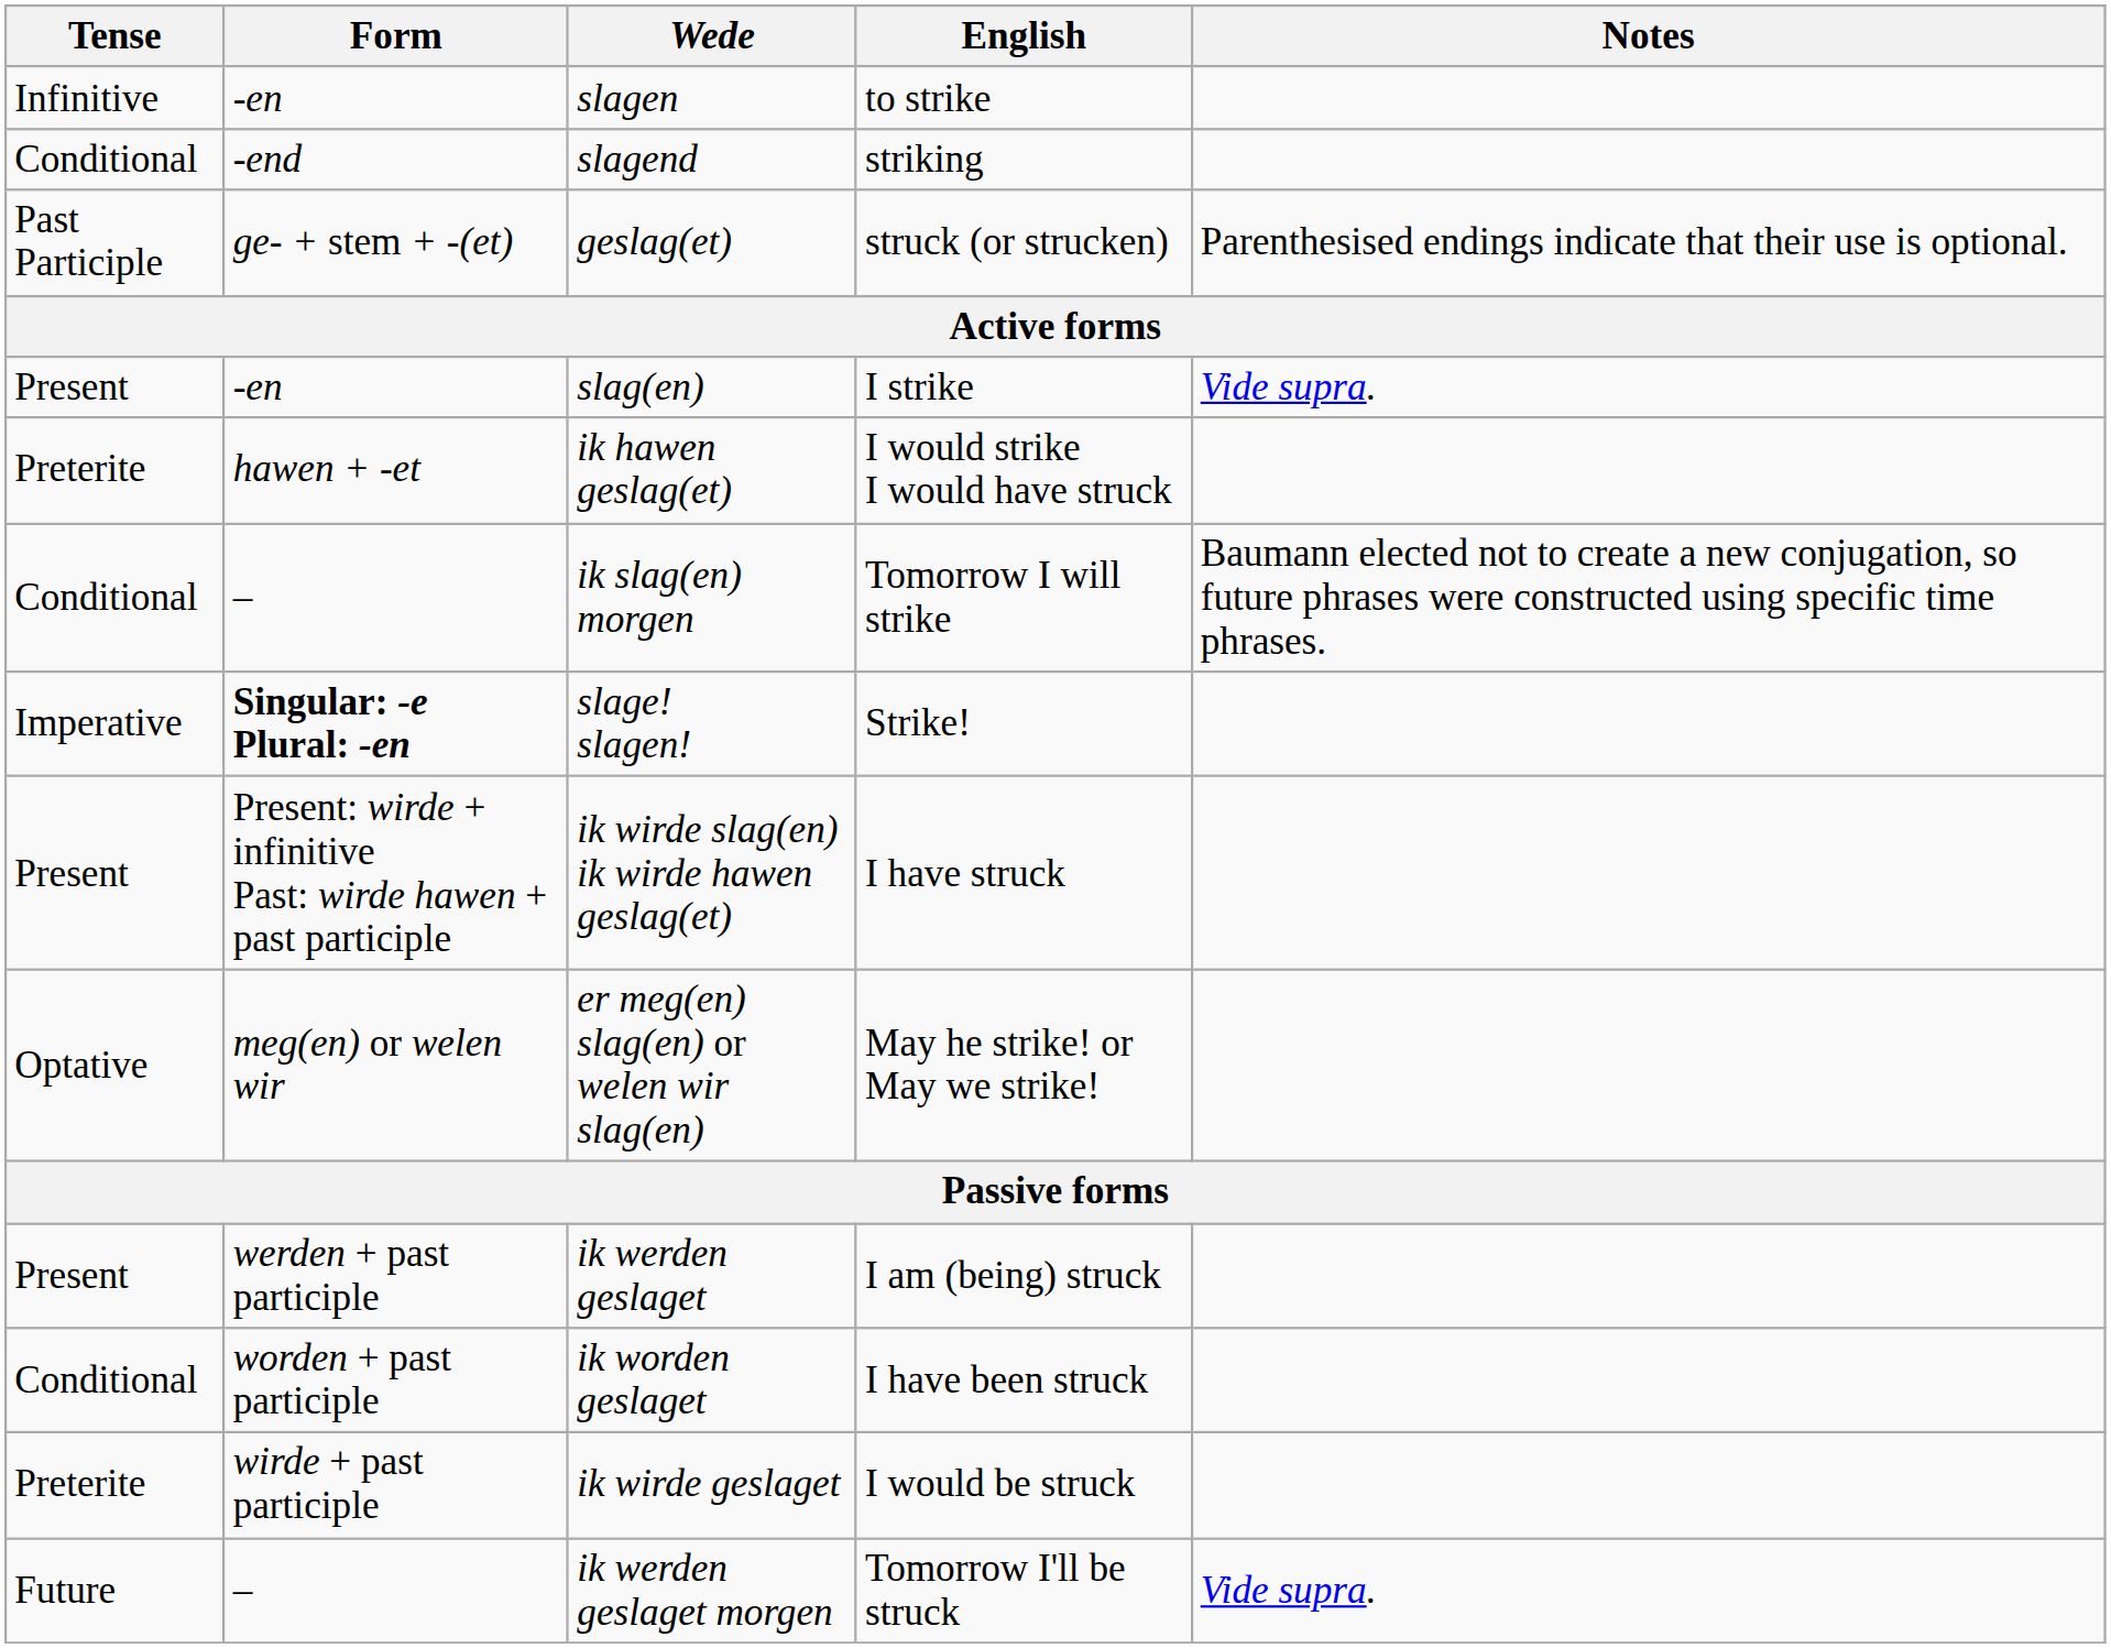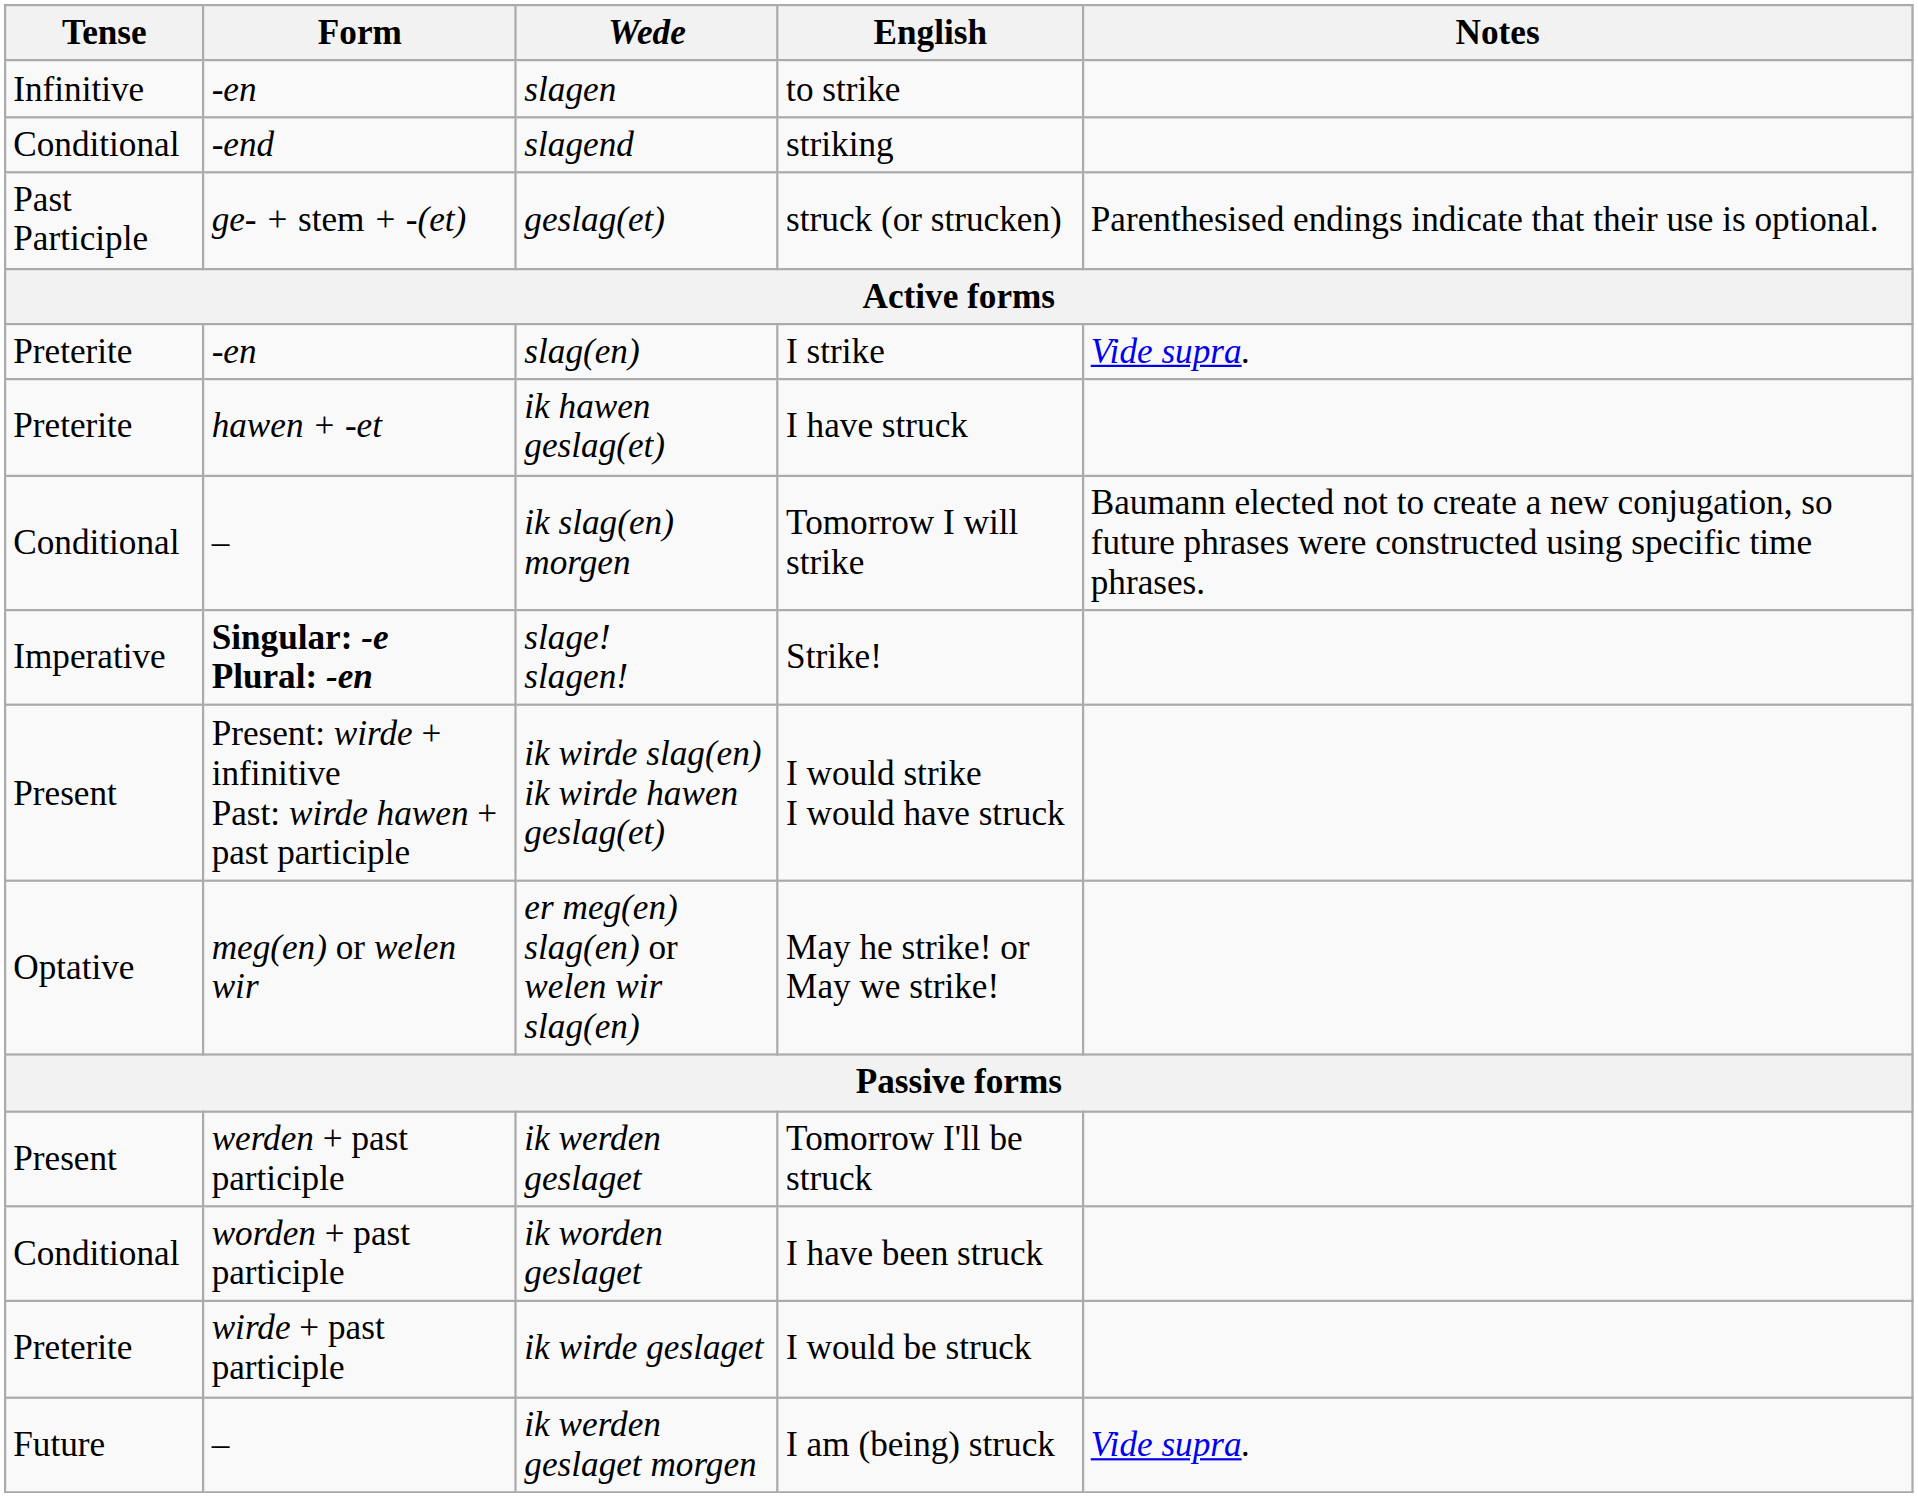slag(en) | Tense: Present -> Preterite
ik hawen geslag(et) | English: I would strike I would have struck -> I have struck
ik wirde slag(en) ik wirde hawen geslag(et) | English: I have struck -> I would strike I would have struck
ik werden geslaget | English: I am (being) struck -> Tomorrow I'll be struck
ik werden geslaget morgen | English: Tomorrow I'll be struck -> I am (being) struck
